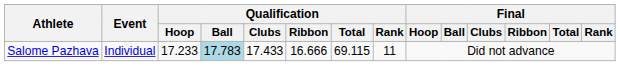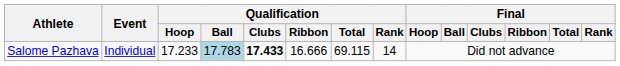Salome Pazhava | Qualification / Clubs: normal -> bold
Salome Pazhava | Qualification / Rank: 11 -> 14
